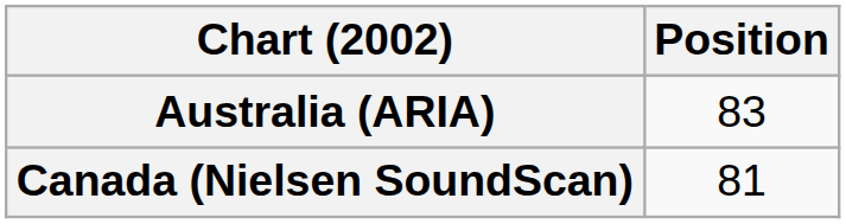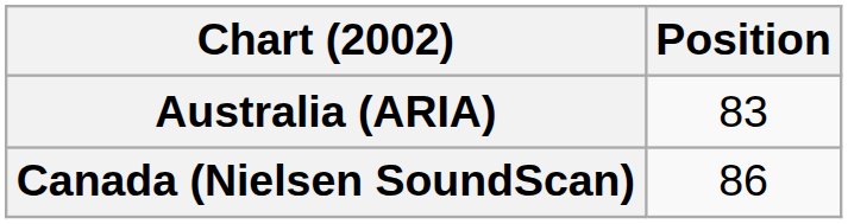Canada (Nielsen SoundScan) | Position: 81 -> 86
